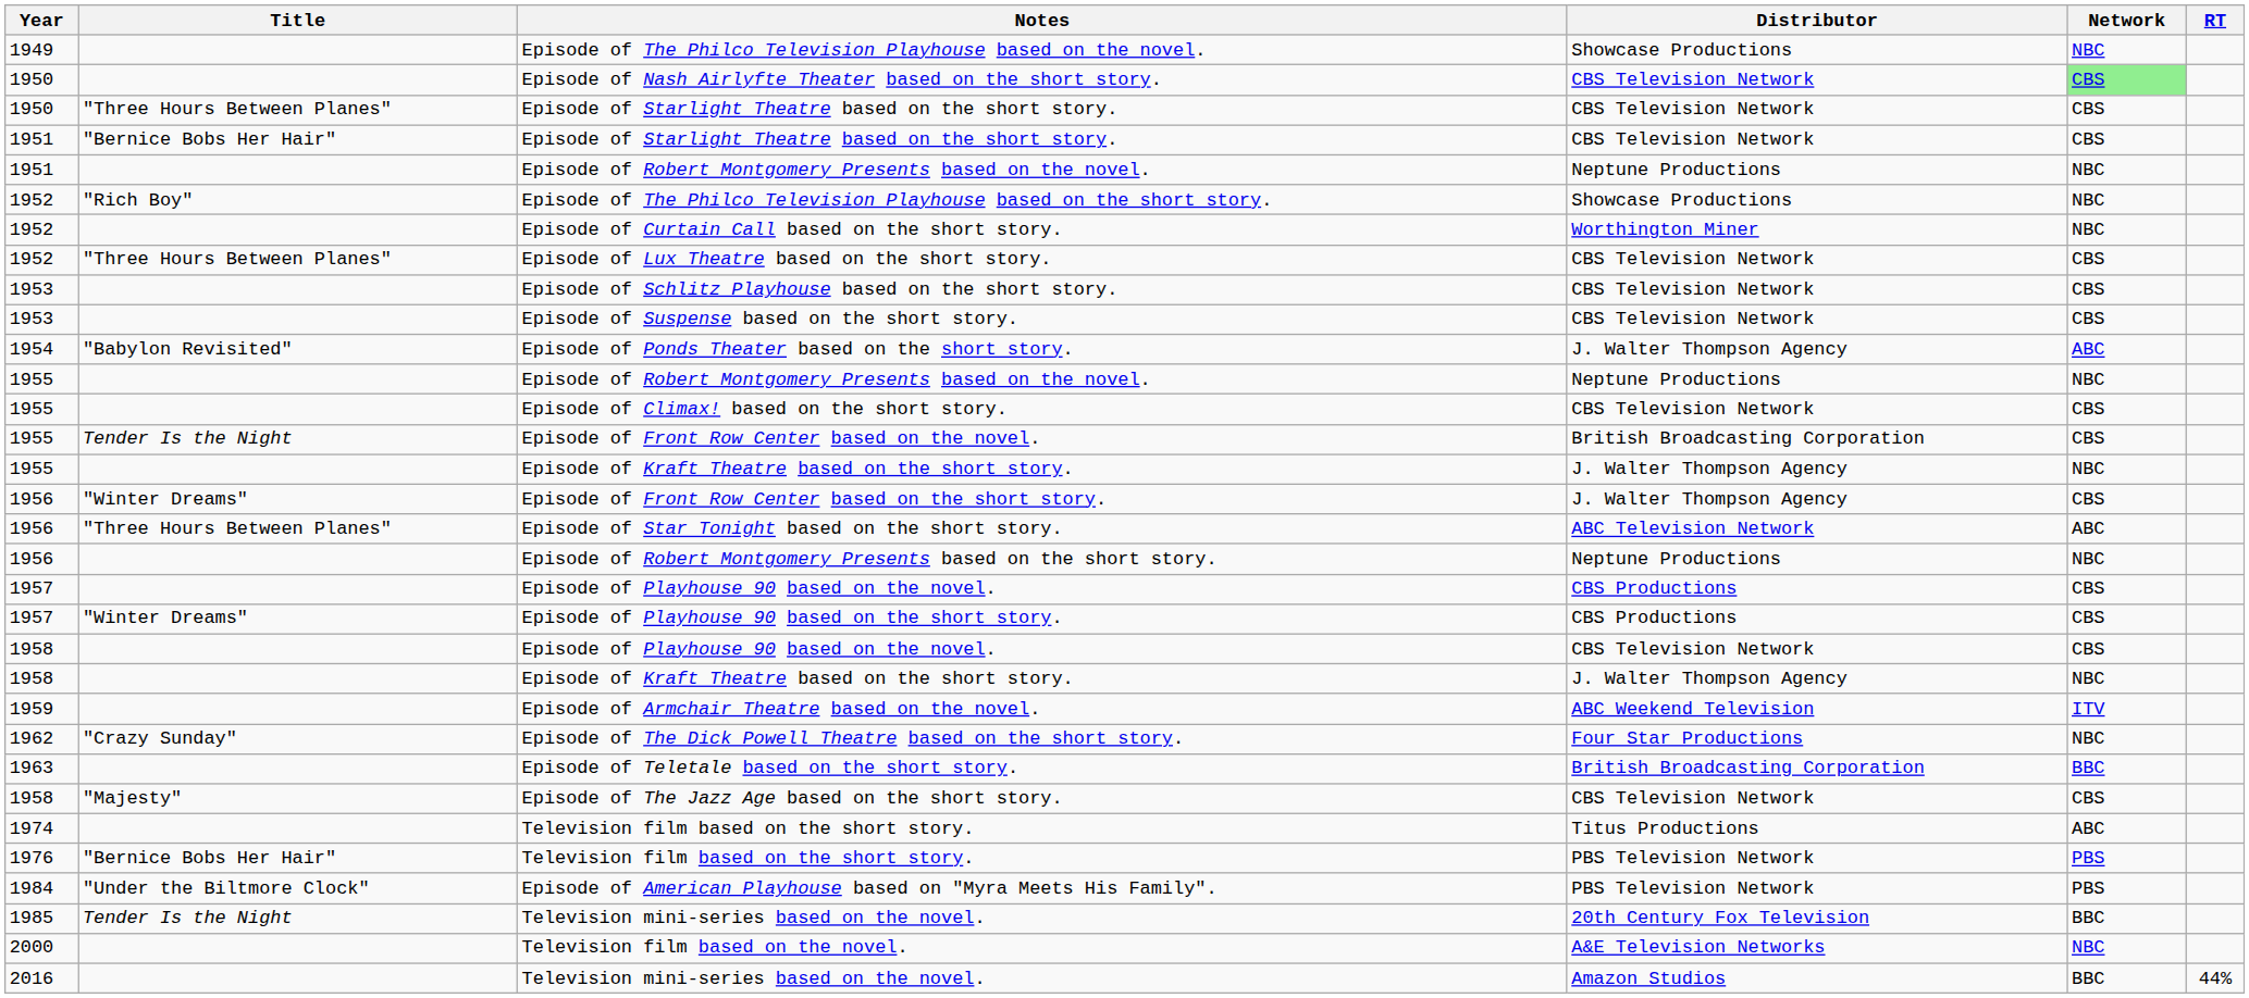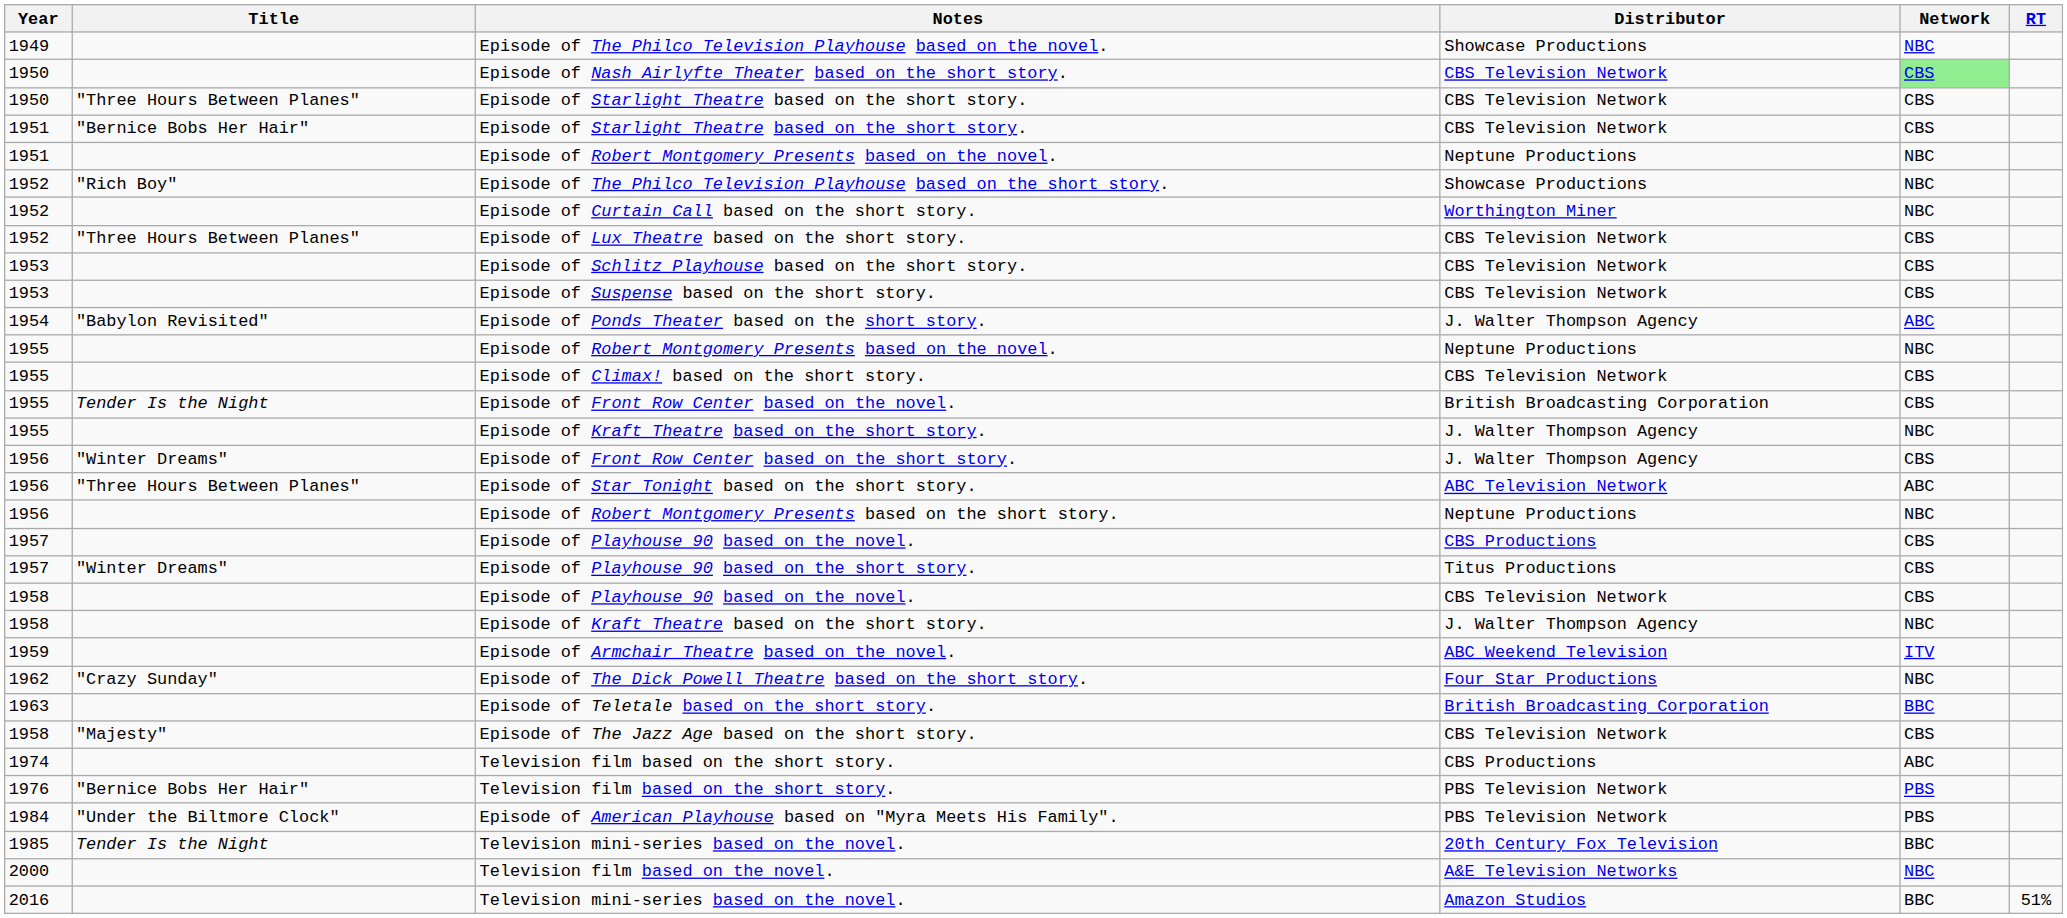Episode of Playhouse 90 based on the short story. | Distributor: CBS Productions -> Titus Productions
1974 / Television film based on the short story. | Distributor: Titus Productions -> CBS Productions
2016 / Television mini-series based on the novel. | RT: 44% -> 51%
